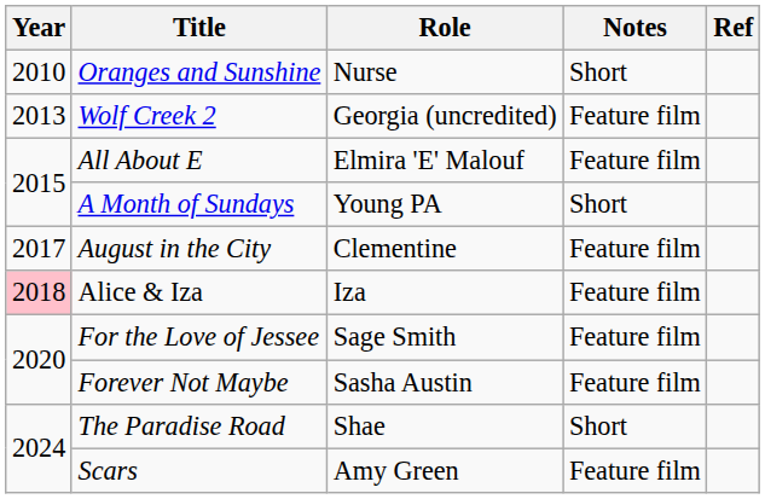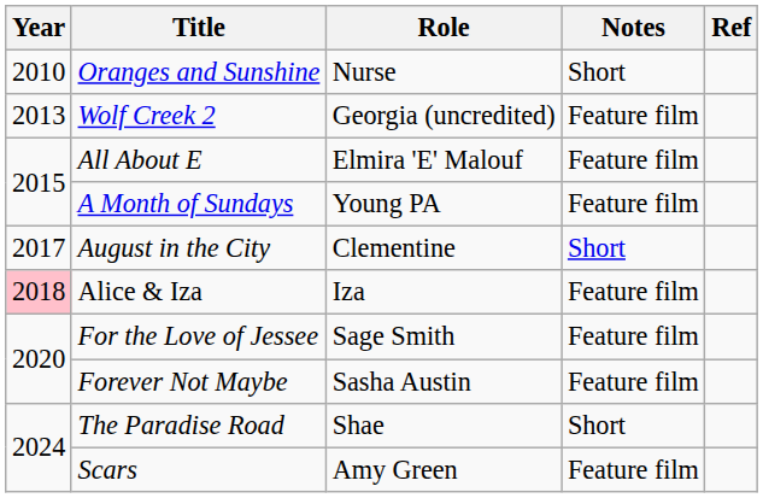A Month of Sundays | Notes: Short -> Feature film
August in the City | Notes: Feature film -> Short
